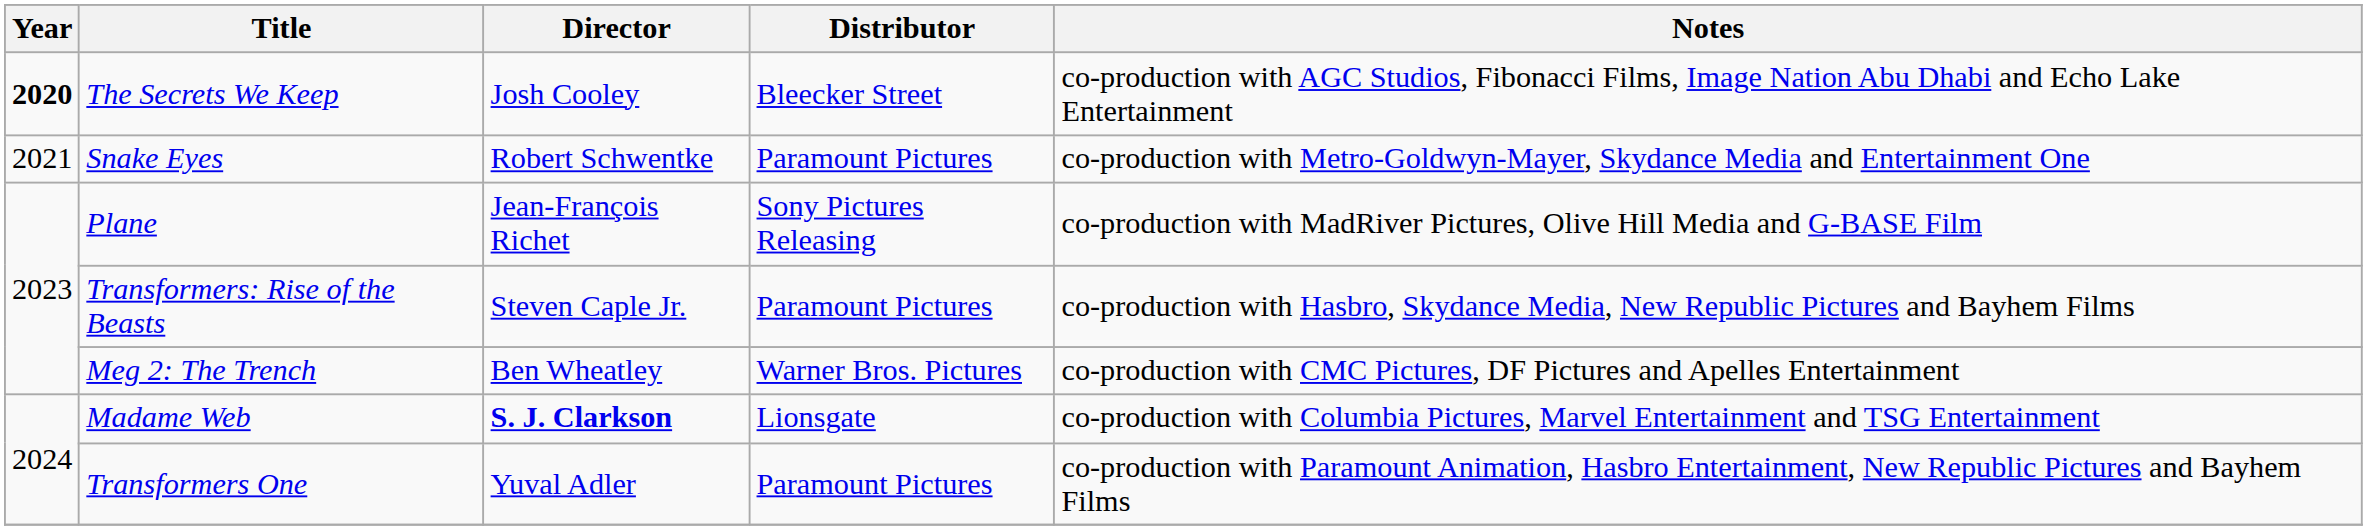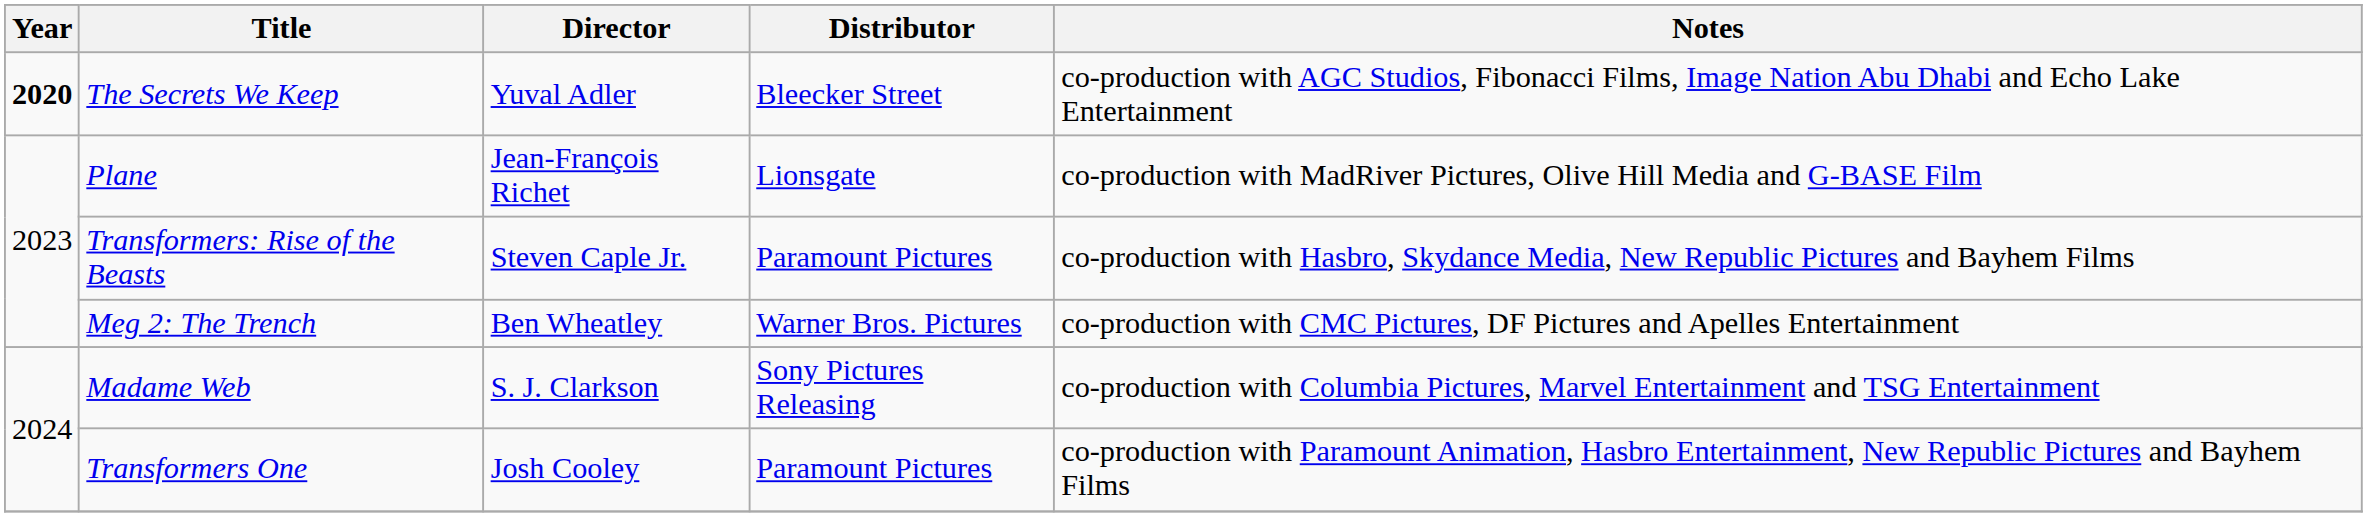The Secrets We Keep | Director: Josh Cooley -> Yuval Adler
- row: 2021 | Snake Eyes | Robert Schwentke | Paramount Pictures | co-production with Metro-Goldwyn-Mayer, Skydance Media and Entertainment One
Plane | Distributor: Sony Pictures Releasing -> Lionsgate
Madame Web | Director: bold -> normal
Madame Web | Distributor: Lionsgate -> Sony Pictures Releasing
Transformers One | Director: Yuval Adler -> Josh Cooley
